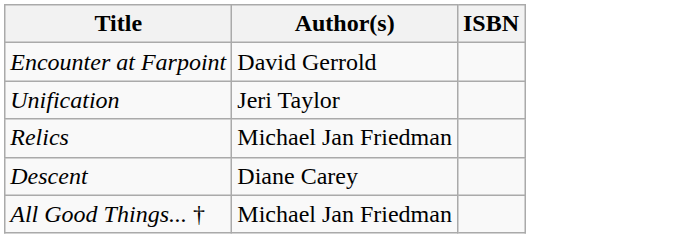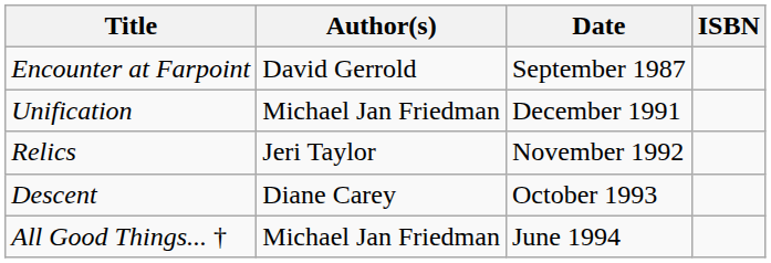+ column: Date | September 1987 | December 1991 | November 1992 | October 1993 | June 1994
Unification | Author(s): Jeri Taylor -> Michael Jan Friedman
Relics | Author(s): Michael Jan Friedman -> Jeri Taylor
